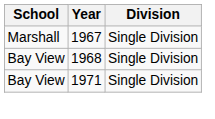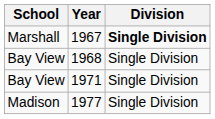1967 | Division: normal -> bold
+ row: Madison | 1977 | Single Division
